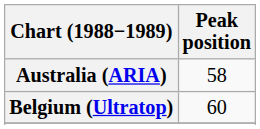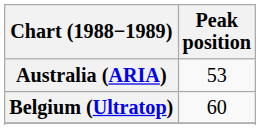Australia (ARIA) | Peak position: 58 -> 53
